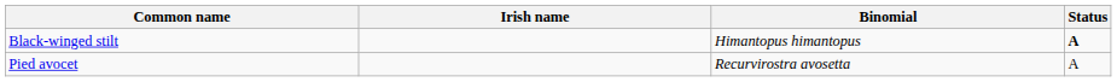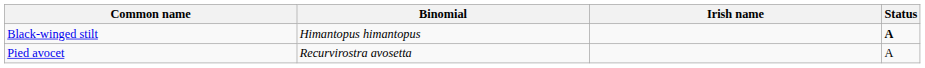columns swapped: Binomial <-> Irish name
